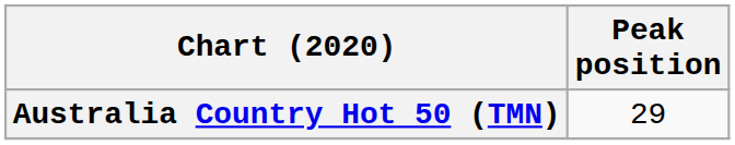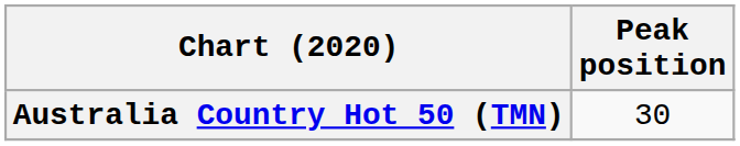Australia Country Hot 50 (TMN) | Peak position: 29 -> 30
